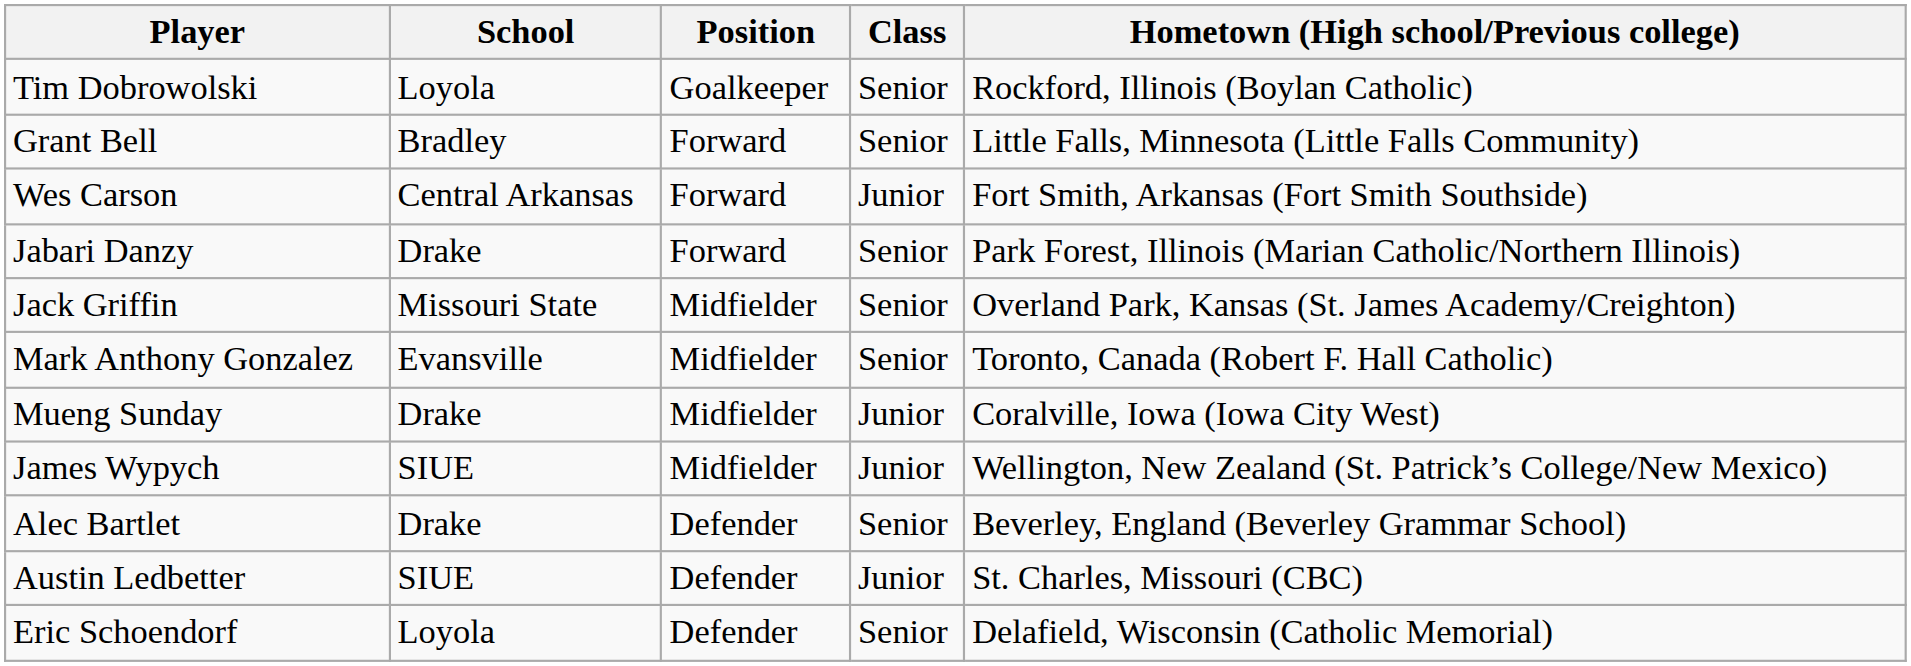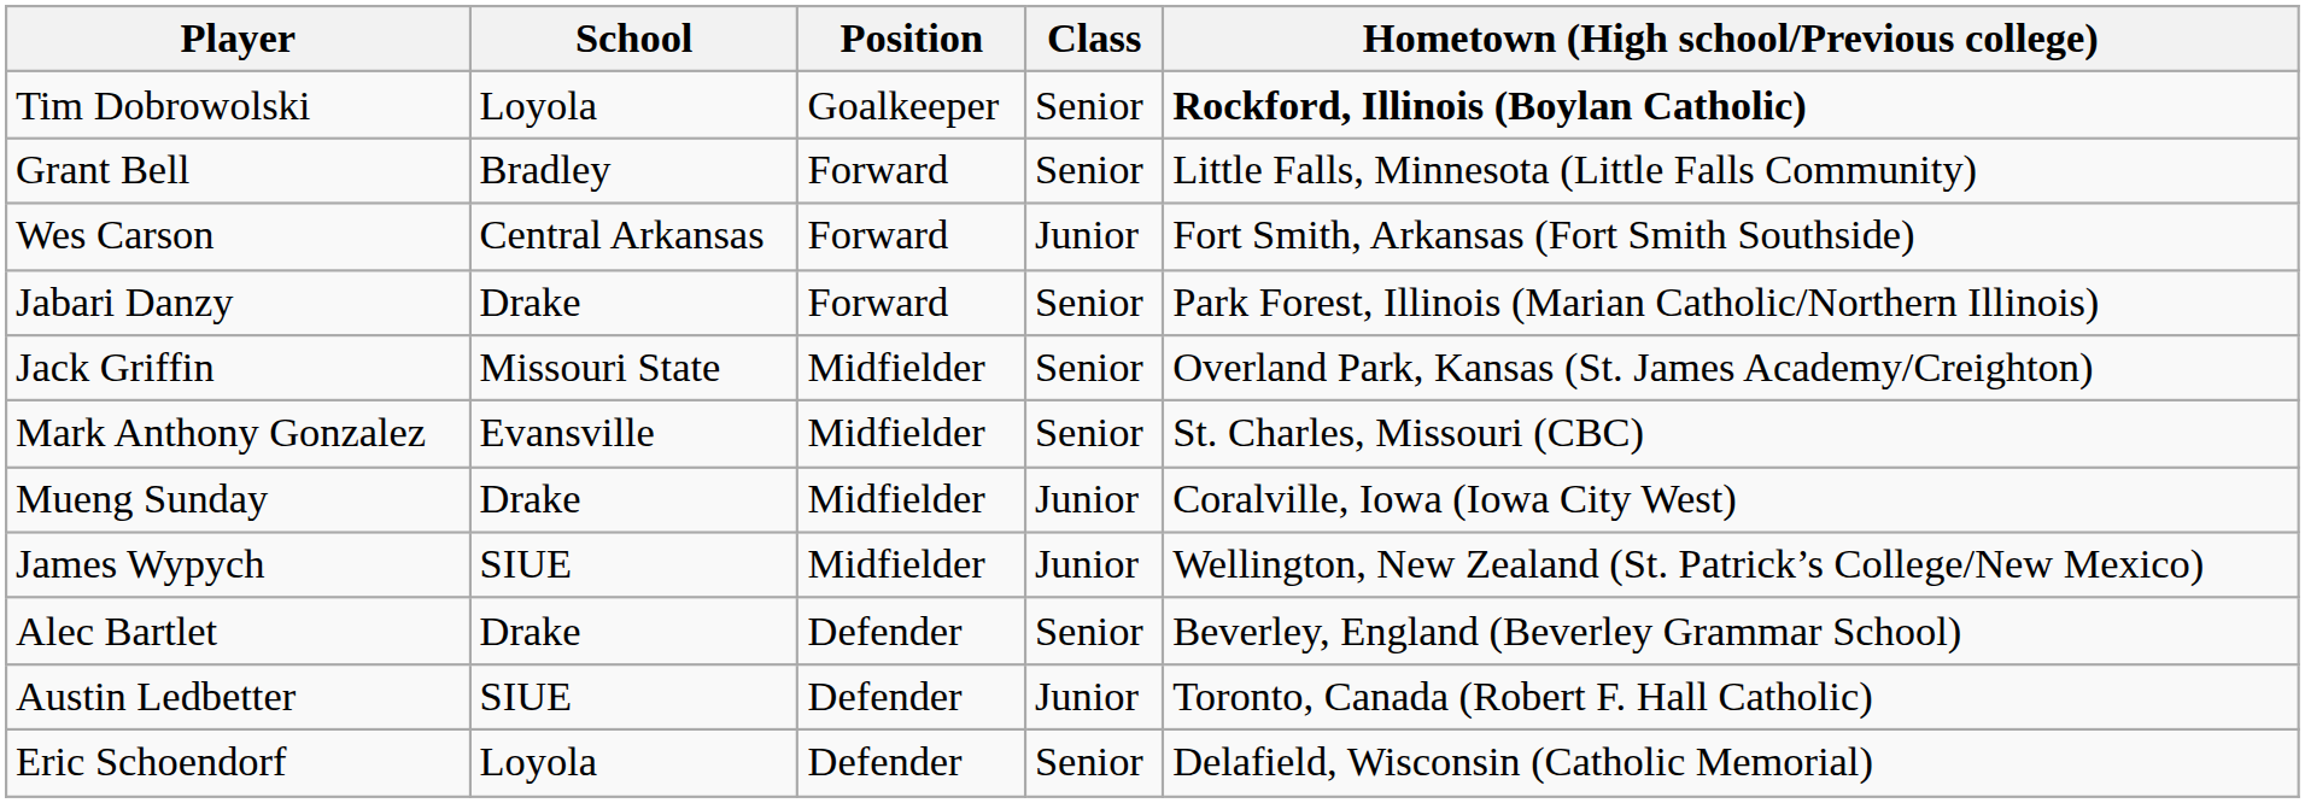Tim Dobrowolski | Hometown (High school/Previous college): normal -> bold
Mark Anthony Gonzalez | Hometown (High school/Previous college): Toronto, Canada (Robert F. Hall Catholic) -> St. Charles, Missouri (CBC)
Austin Ledbetter | Hometown (High school/Previous college): St. Charles, Missouri (CBC) -> Toronto, Canada (Robert F. Hall Catholic)
